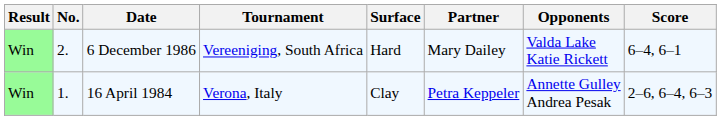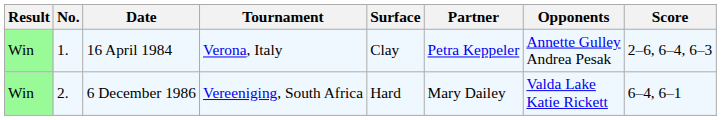rows swapped: 16 April 1984 <-> 6 December 1986
